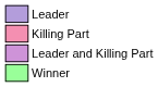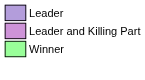- row: Killing Part
